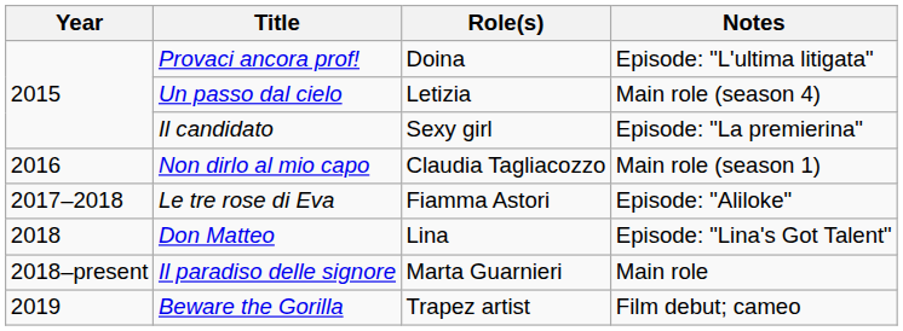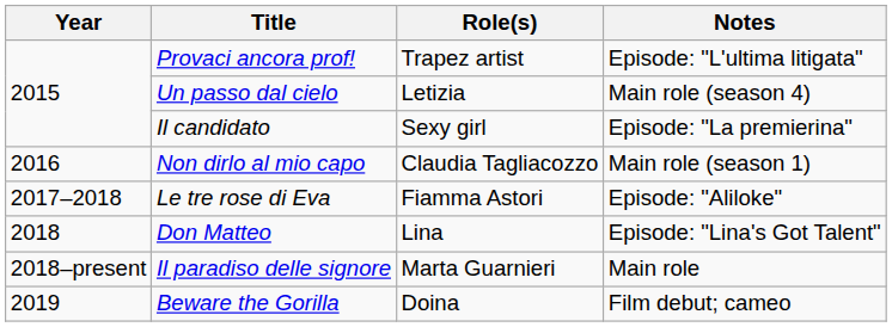Provaci ancora prof! | Role(s): Doina -> Trapez artist
Beware the Gorilla | Role(s): Trapez artist -> Doina
